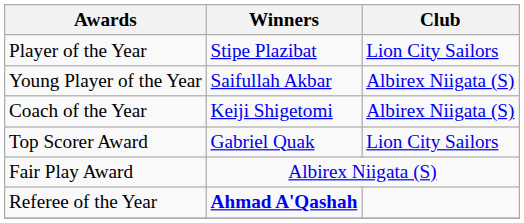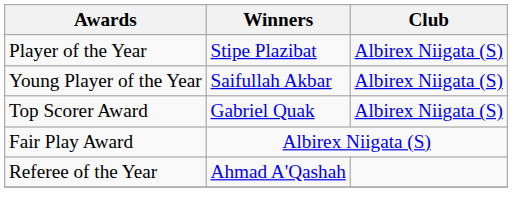Player of the Year | Club: Lion City Sailors -> Albirex Niigata (S)
- row: Coach of the Year | Keiji Shigetomi | Albirex Niigata (S)
Top Scorer Award | Club: Lion City Sailors -> Albirex Niigata (S)
Referee of the Year | Winners: bold -> normal
